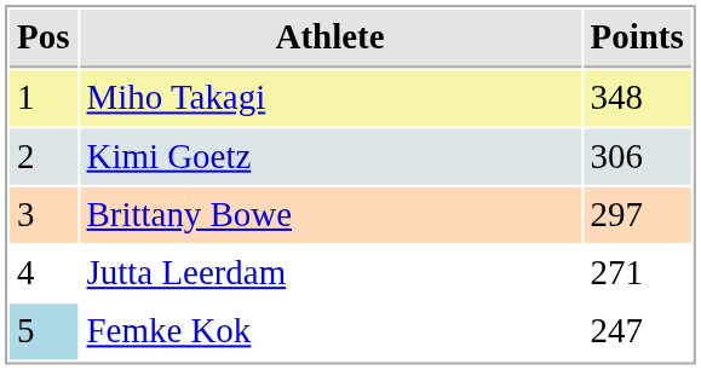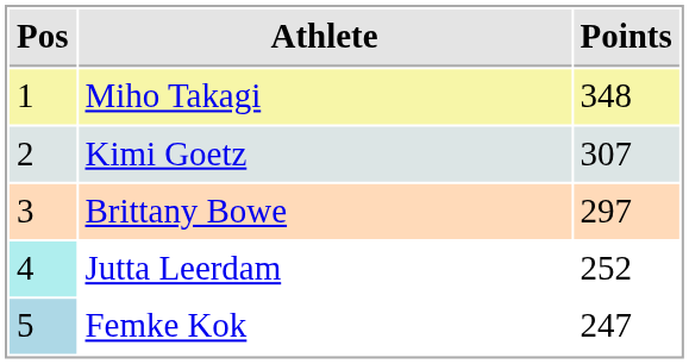Kimi Goetz | Points: 306 -> 307
Jutta Leerdam | Pos: no background -> paleturquoise background
Jutta Leerdam | Points: 271 -> 252
